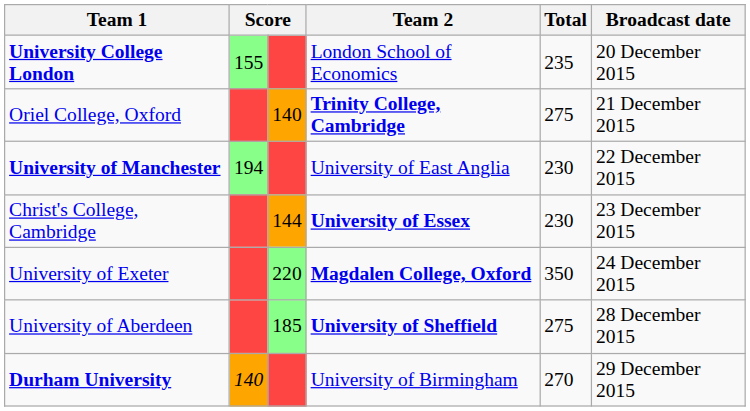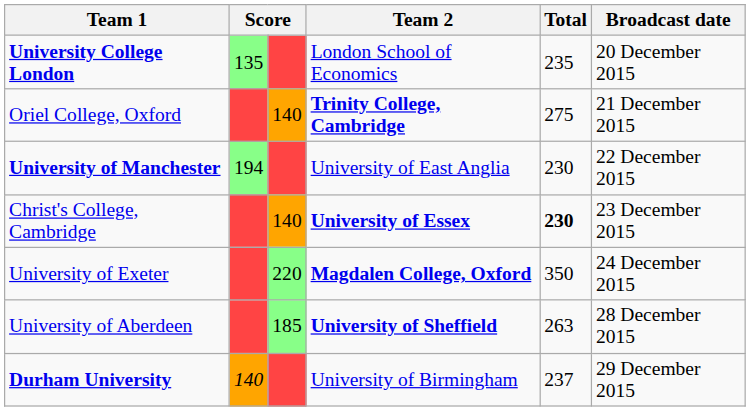University College London | column 2: 155 -> 135
Christ's College, Cambridge | column 3: 144 -> 140
Christ's College, Cambridge | Total: normal -> bold
University of Aberdeen | Total: 275 -> 263
Durham University | Total: 270 -> 237
